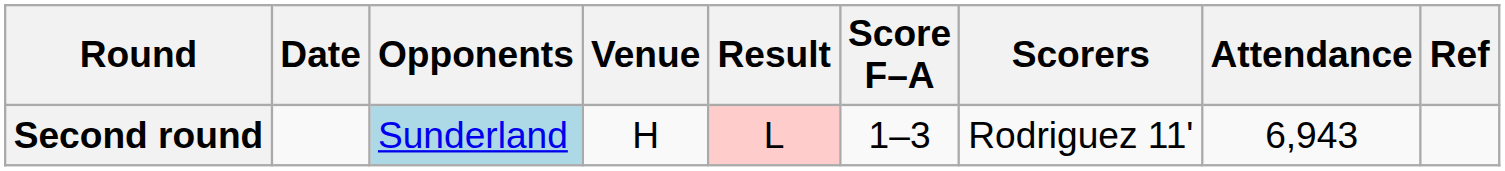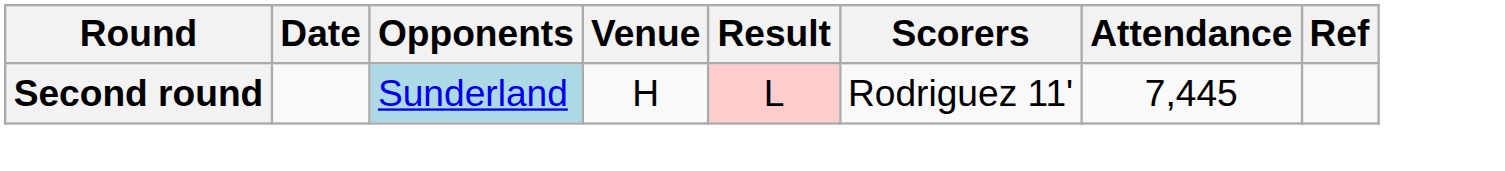- column: Score F–A | 1–3
Second round | Attendance: 6,943 -> 7,445
